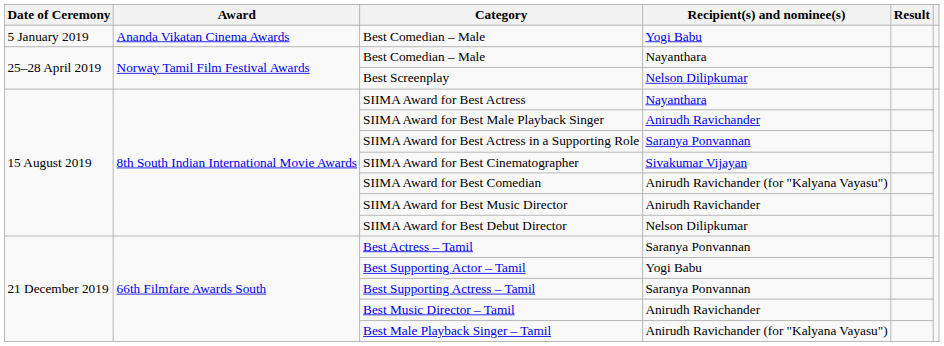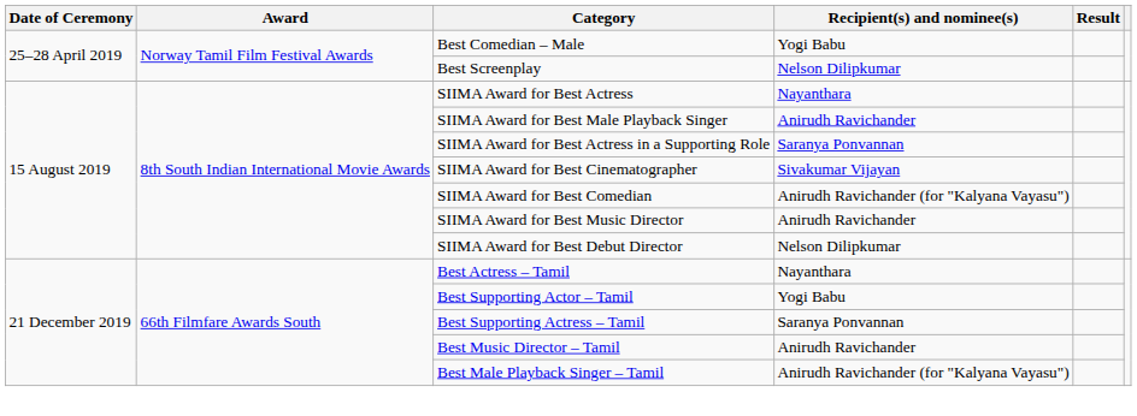- row: 5 January 2019 | Ananda Vikatan Cinema Awards | Best Comedian – Male | Yogi Babu
25–28 April 2019 / Best Comedian – Male | Recipient(s) and nominee(s): Nayanthara -> Yogi Babu
Best Actress – Tamil | Recipient(s) and nominee(s): Saranya Ponvannan -> Nayanthara
